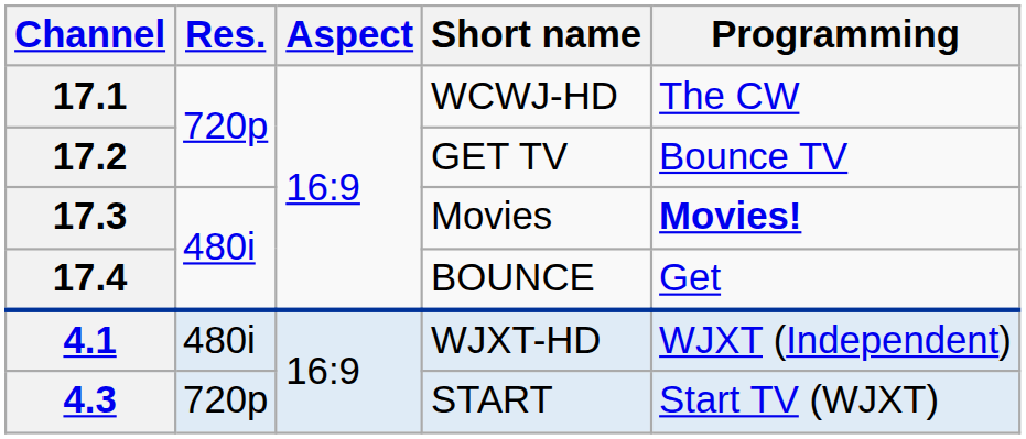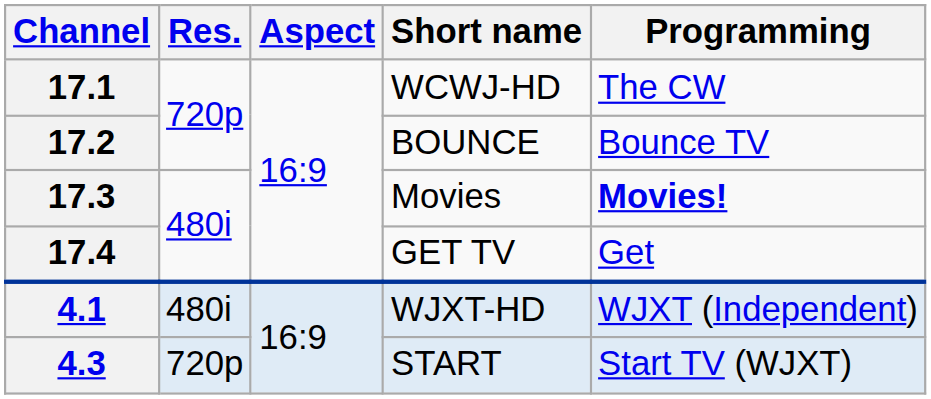17.2 | Short name: GET TV -> BOUNCE
17.4 | Short name: BOUNCE -> GET TV
